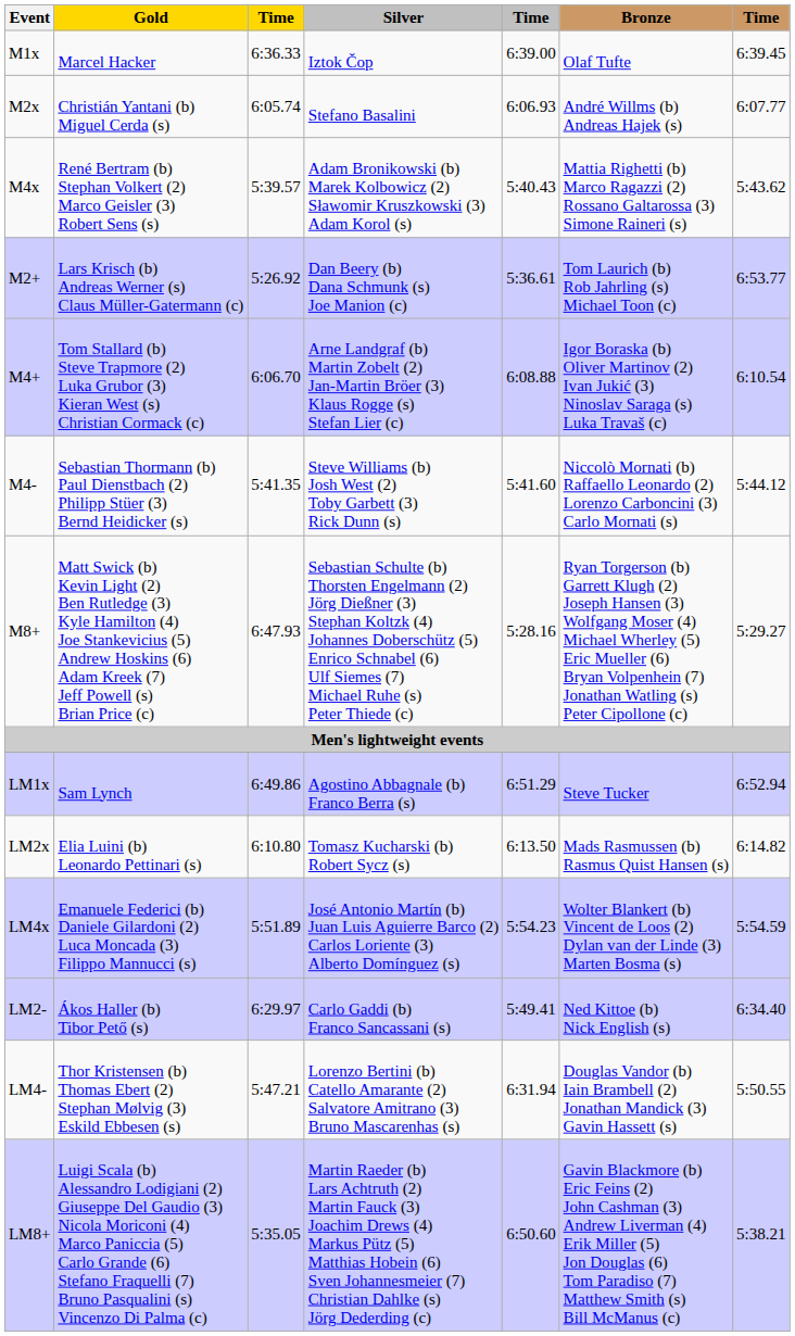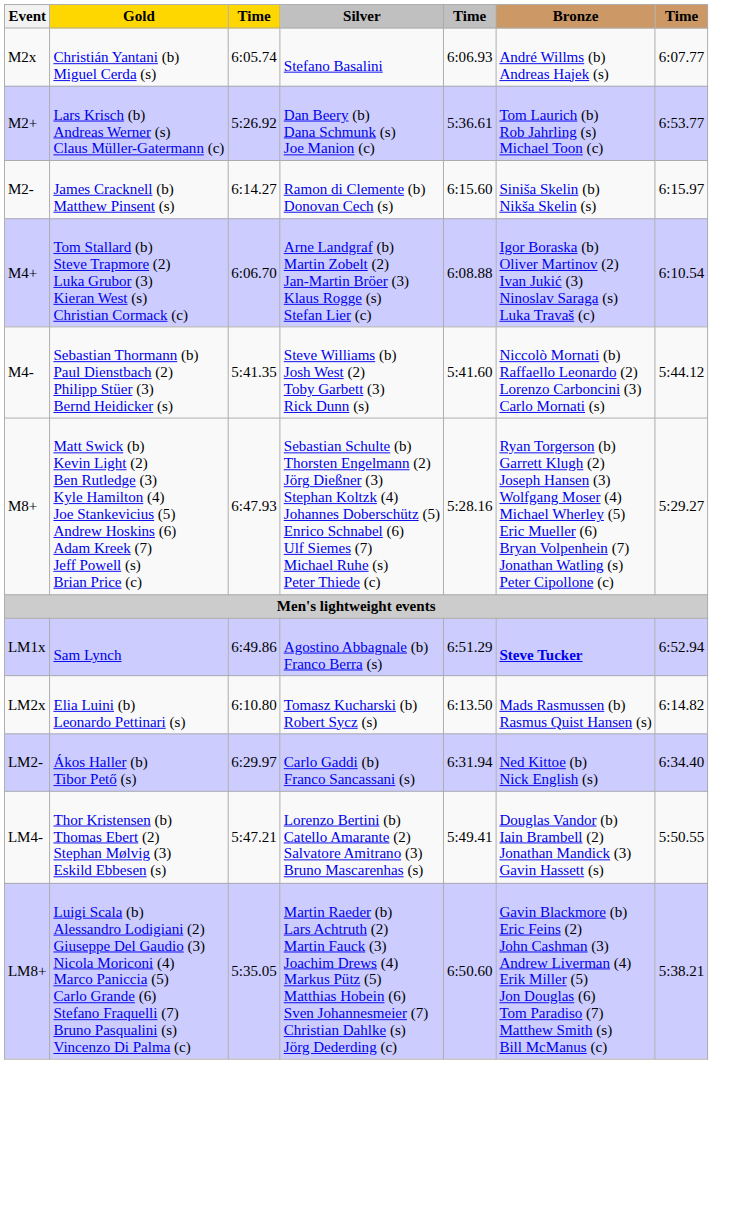- row: M1x | Marcel Hacker | 6:36.33 | Iztok Čop | 6:39.00 | Olaf Tufte | 6:39.45
- row: M4x | René Bertram (b) Stephan Volkert (2) Marco Geisler (3) Robert Sens (s) | 5:39.57 | Adam Bronikowski (b) Marek Kolbowicz (2) Sławomir Kruszkowski (3) Adam Korol (s) | 5:40.43 | Mattia Righetti (b) Marco Ragazzi (2) Rossano Galtarossa (3) Simone Raineri (s) | 5:43.62
+ row: M2- | James Cracknell (b) Matthew Pinsent (s) | 6:14.27 | Ramon di Clemente (b) Donovan Cech (s) | 6:15.60 | Siniša Skelin (b) Nikša Skelin (s) | 6:15.97
LM1x | Bronze: normal -> bold
- row: LM4x | Emanuele Federici (b) Daniele Gilardoni (2) Luca Moncada (3) Filippo Mannucci (s) | 5:51.89 | José Antonio Martín (b) Juan Luis Aguierre Barco (2) Carlos Loriente (3) Alberto Domínguez (s) | 5:54.23 | Wolter Blankert (b) Vincent de Loos (2) Dylan van der Linde (3) Marten Bosma (s) | 5:54.59
LM2- | column 5: 5:49.41 -> 6:31.94
LM4- | column 5: 6:31.94 -> 5:49.41
